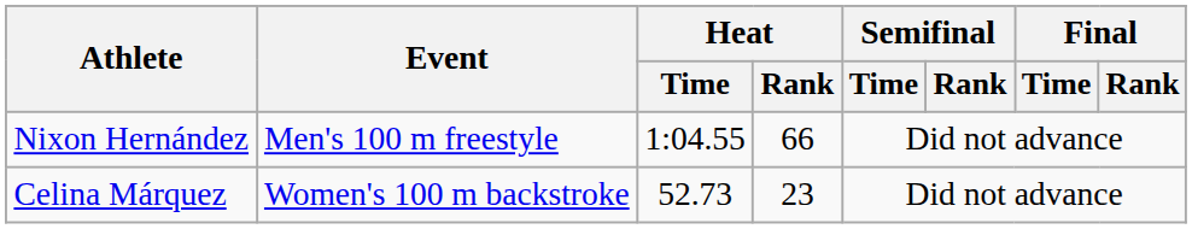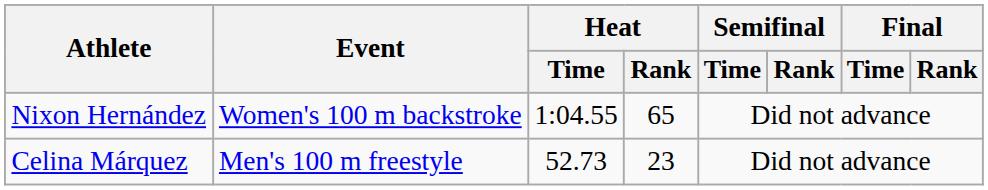Nixon Hernández | Event: Men's 100 m freestyle -> Women's 100 m backstroke
Nixon Hernández | Heat / Rank: 66 -> 65
Celina Márquez | Event: Women's 100 m backstroke -> Men's 100 m freestyle
